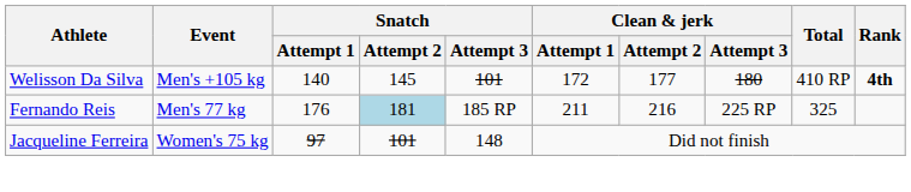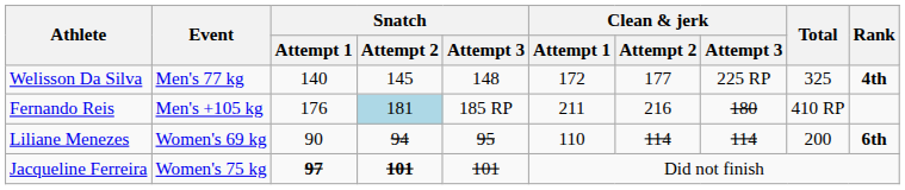Welisson Da Silva | Event: Men's +105 kg -> Men's 77 kg
Welisson Da Silva | Snatch / Attempt 3: 101 -> 148
Welisson Da Silva | Clean & jerk / Attempt 3: 180 -> 225 RP
Welisson Da Silva | Total: 410 RP -> 325
Fernando Reis | Event: Men's 77 kg -> Men's +105 kg
Fernando Reis | Clean & jerk / Attempt 3: 225 RP -> 180
Fernando Reis | Total: 325 -> 410 RP
+ row: Liliane Menezes | Women's 69 kg | 90 | 94 | 95 | 110 | 114 | 114 | 200 | 6th
Jacqueline Ferreira | Snatch / Attempt 1: normal -> bold
Jacqueline Ferreira | Snatch / Attempt 2: normal -> bold
Jacqueline Ferreira | Snatch / Attempt 3: 148 -> 101
